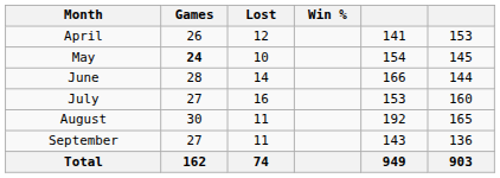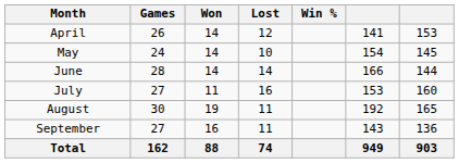+ column: Won | 14 | 14 | 14 | 11 | 19 | 16 | 88
May | Games: bold -> normal
